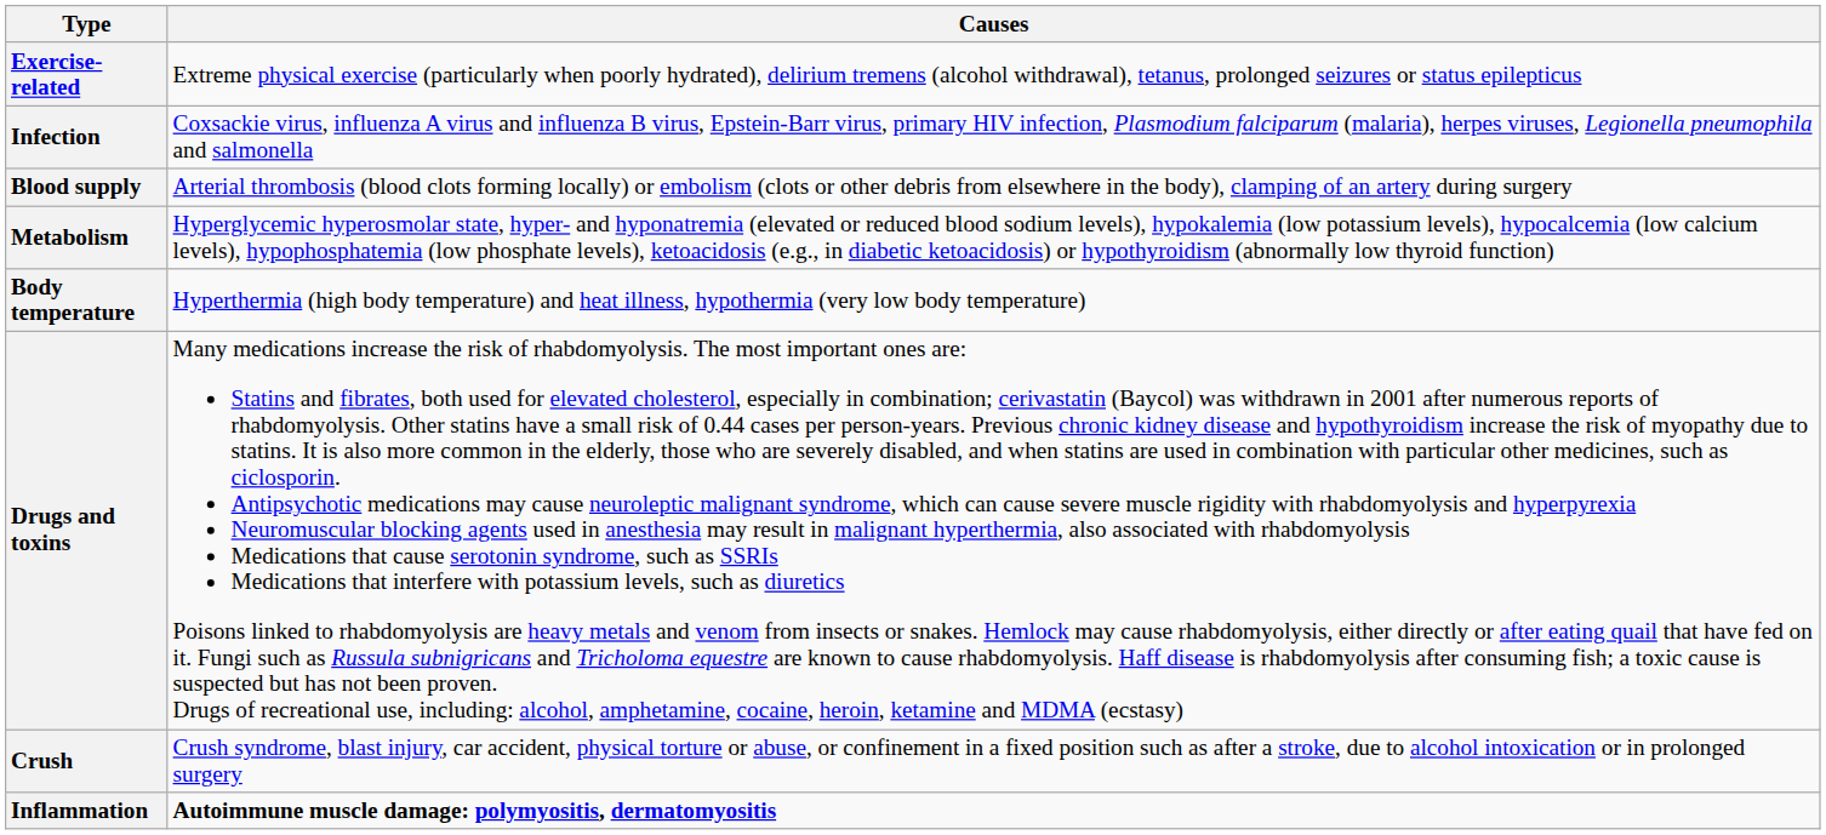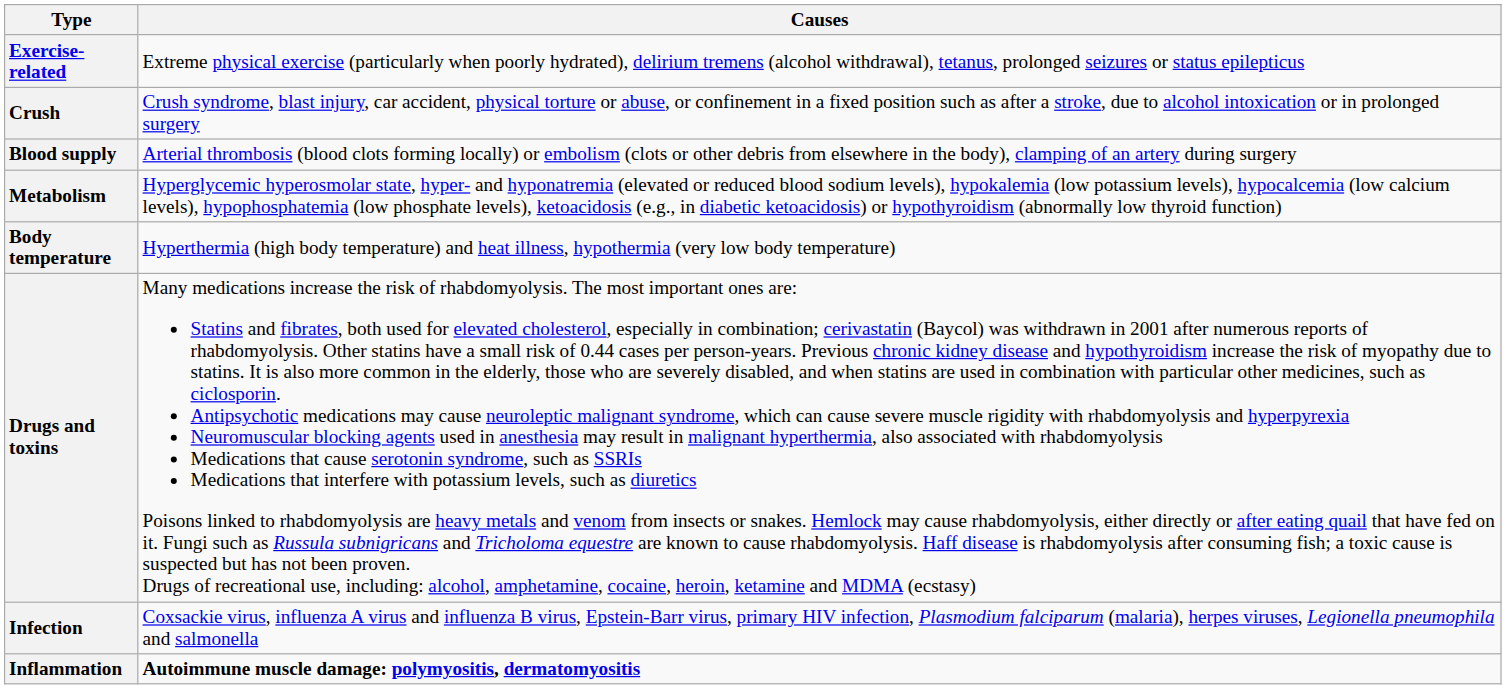rows swapped: Crush <-> Infection
